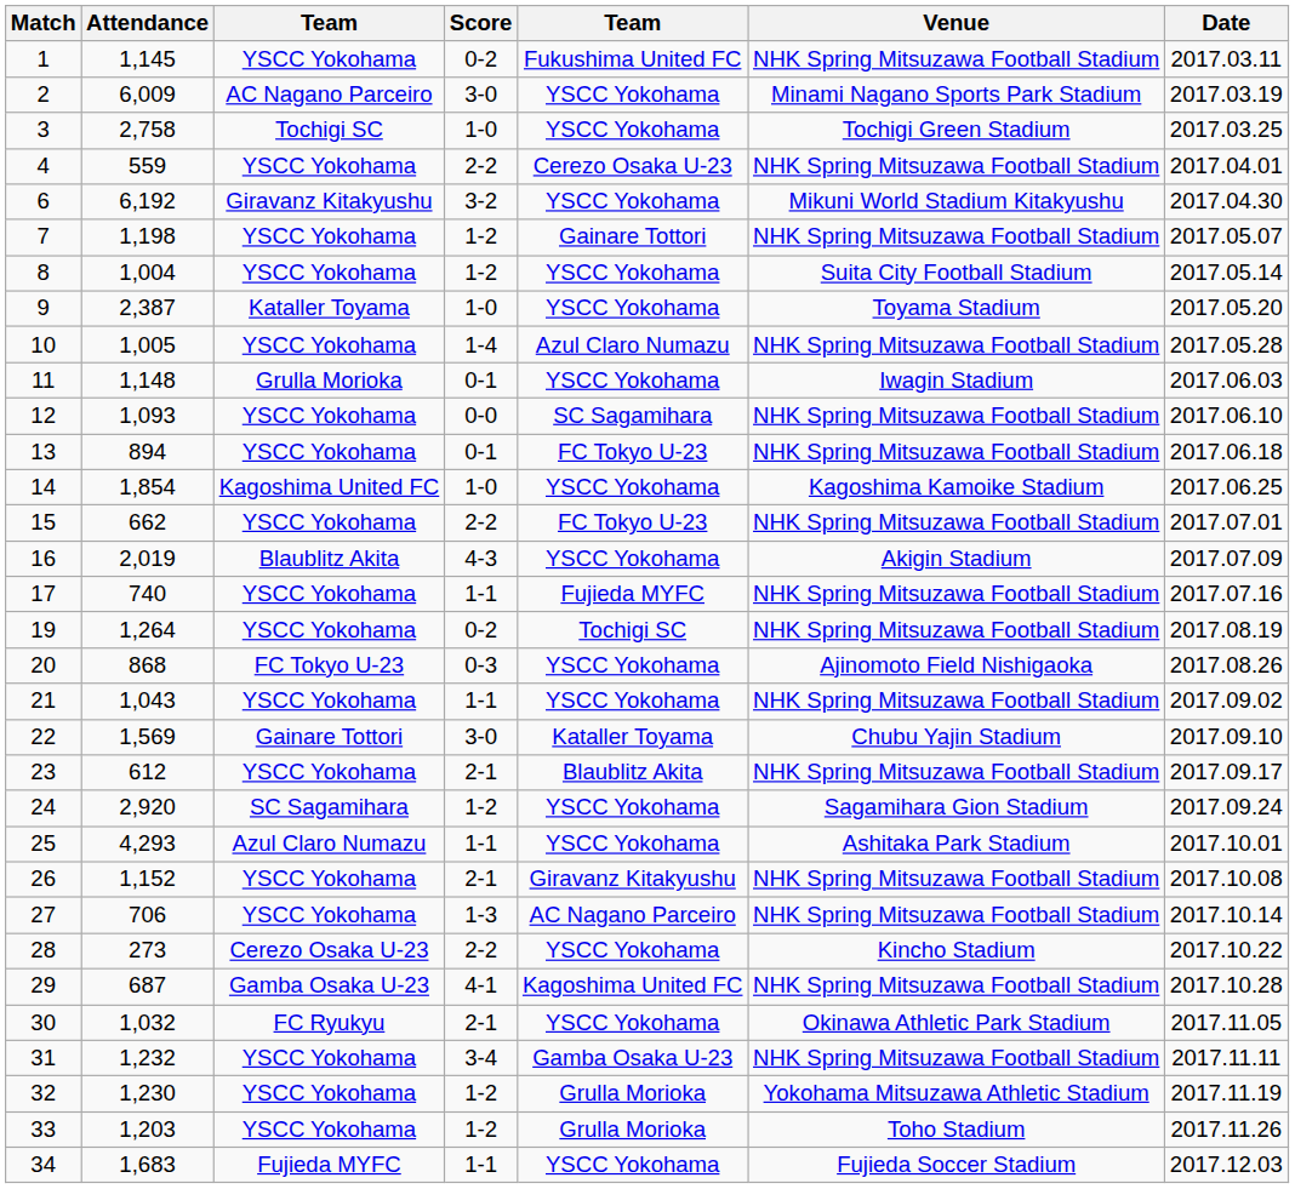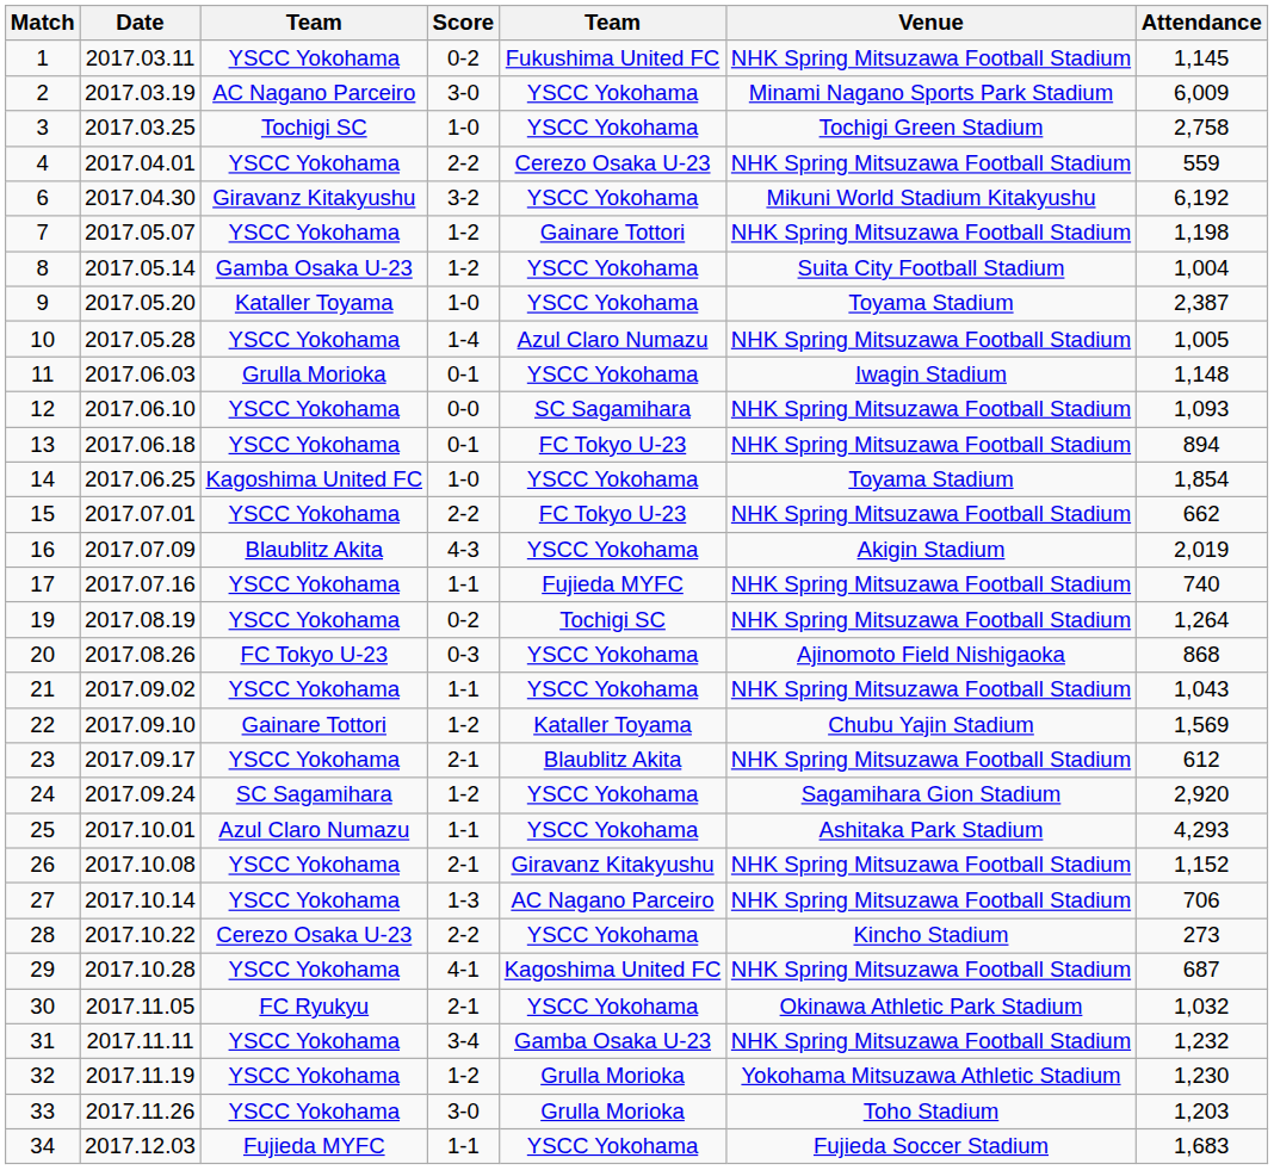columns swapped: Date <-> Attendance
8 | column 3: YSCC Yokohama -> Gamba Osaka U-23
14 | Venue: Kagoshima Kamoike Stadium -> Toyama Stadium
22 | Score: 3-0 -> 1-2
29 | column 3: Gamba Osaka U-23 -> YSCC Yokohama
33 | Score: 1-2 -> 3-0
